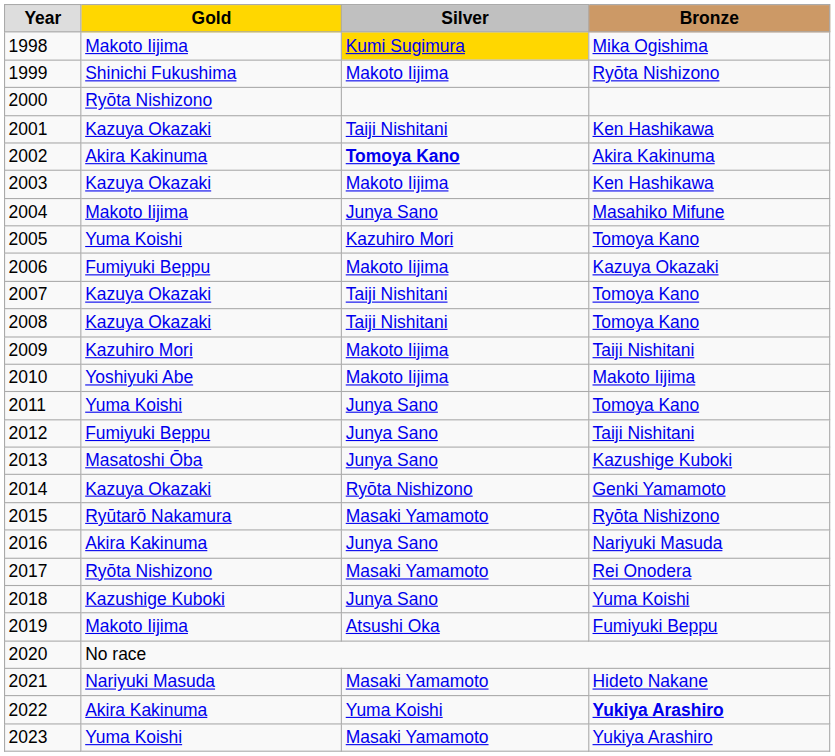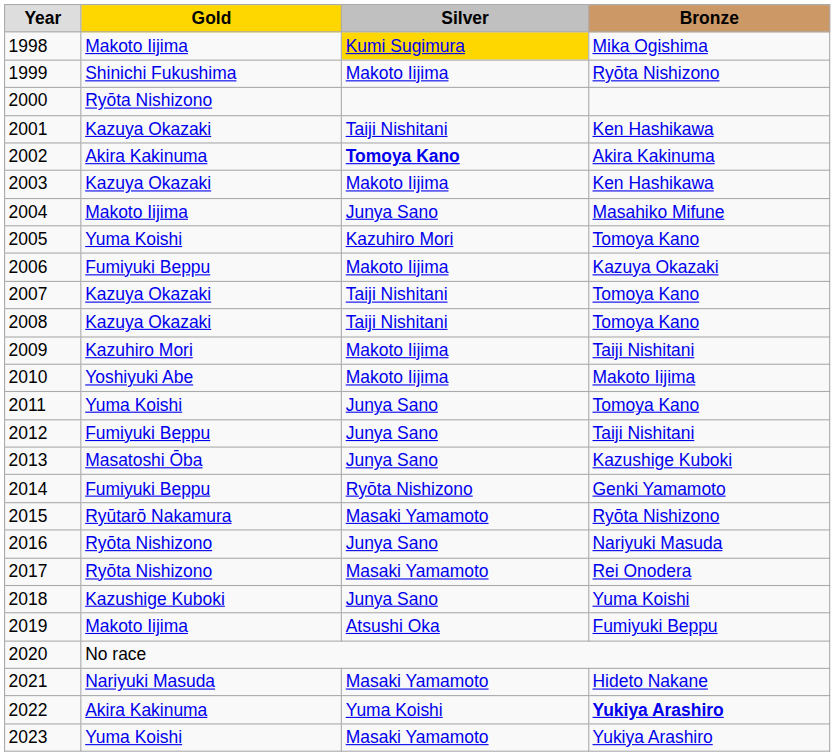2014 | Gold: Kazuya Okazaki -> Fumiyuki Beppu
2016 | Gold: Akira Kakinuma -> Ryōta Nishizono
